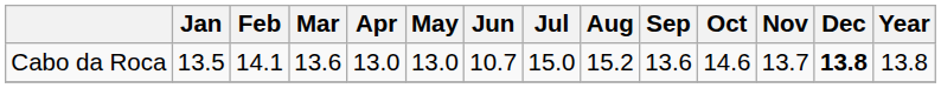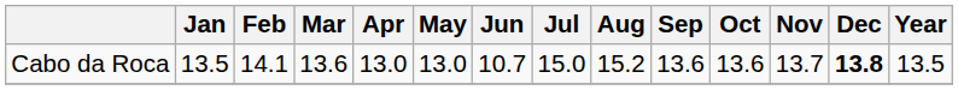Cabo da Roca | Oct: 14.6 -> 13.6
Cabo da Roca | Year: 13.8 -> 13.5
